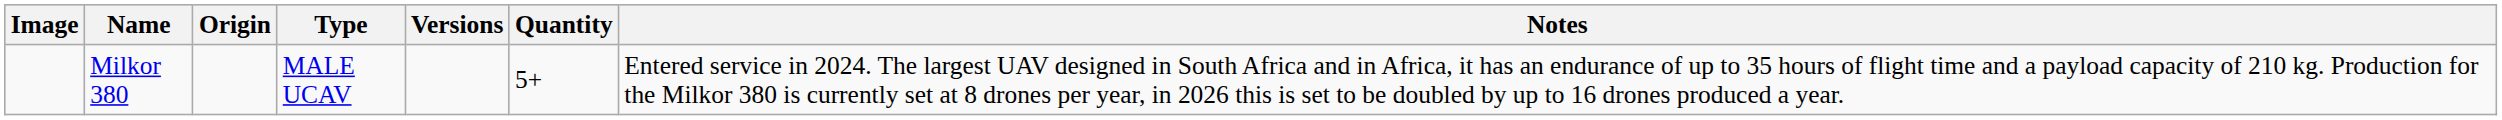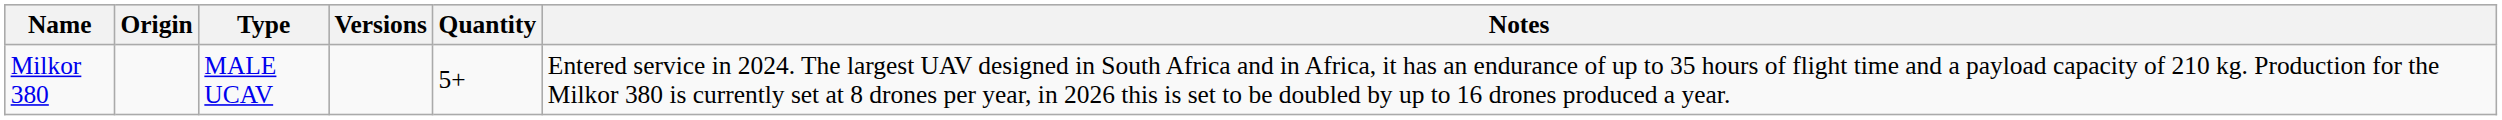- column: Image
